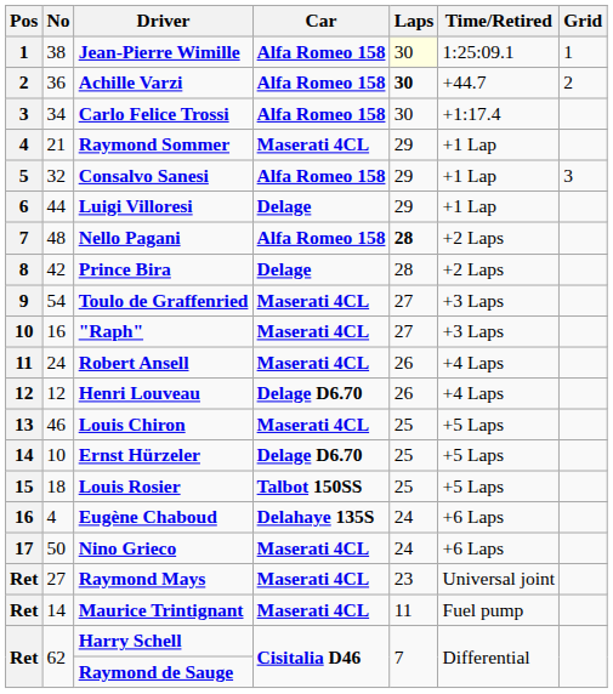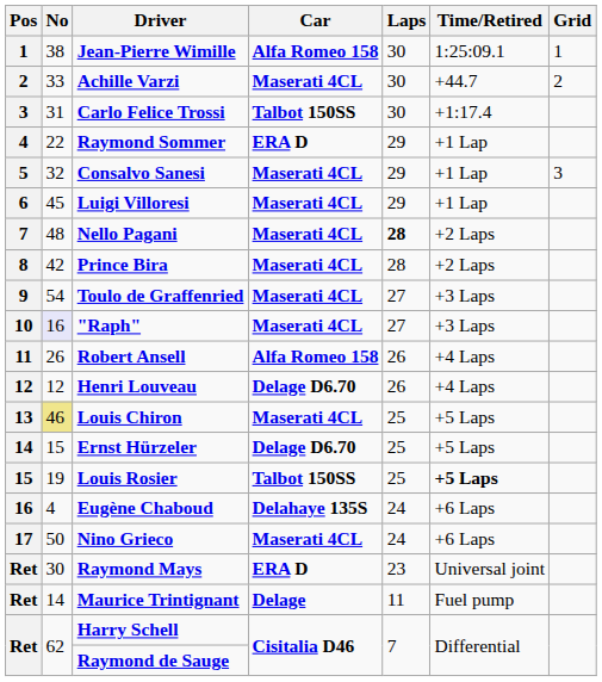Jean-Pierre Wimille | Laps: lightyellow background -> no background
Achille Varzi | No: 36 -> 33
Achille Varzi | Car: Alfa Romeo 158 -> Maserati 4CL
Achille Varzi | Laps: bold -> normal
Carlo Felice Trossi | No: 34 -> 31
Carlo Felice Trossi | Car: Alfa Romeo 158 -> Talbot 150SS
Raymond Sommer | No: 21 -> 22
Raymond Sommer | Car: Maserati 4CL -> ERA D
Consalvo Sanesi | Car: Alfa Romeo 158 -> Maserati 4CL
Luigi Villoresi | No: 44 -> 45
Luigi Villoresi | Car: Delage -> Maserati 4CL
Nello Pagani | Car: Alfa Romeo 158 -> Maserati 4CL
Prince Bira | Car: Delage -> Maserati 4CL
"Raph" | No: no background -> lavender background
Robert Ansell | No: 24 -> 26
Robert Ansell | Car: Maserati 4CL -> Alfa Romeo 158
Louis Chiron | No: no background -> khaki background
Ernst Hürzeler | No: 10 -> 15
Louis Rosier | No: 18 -> 19
Louis Rosier | Time/Retired: normal -> bold
Raymond Mays | No: 27 -> 30
Raymond Mays | Car: Maserati 4CL -> ERA D
Maurice Trintignant | Car: Maserati 4CL -> Delage
